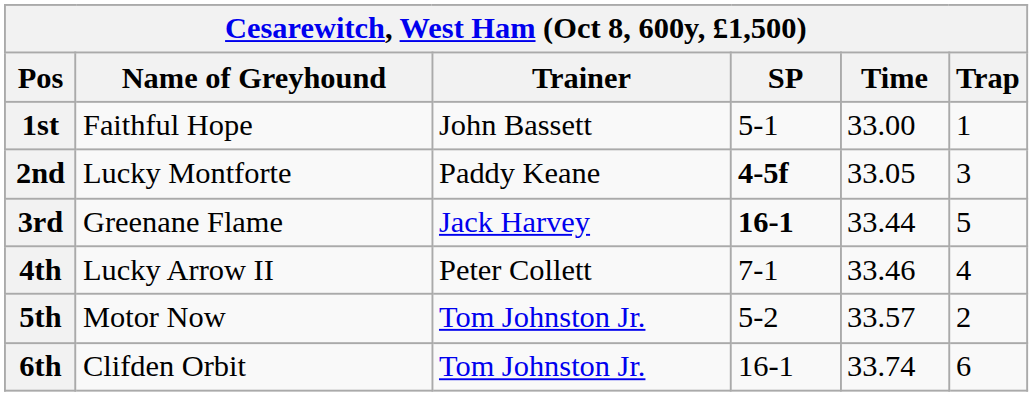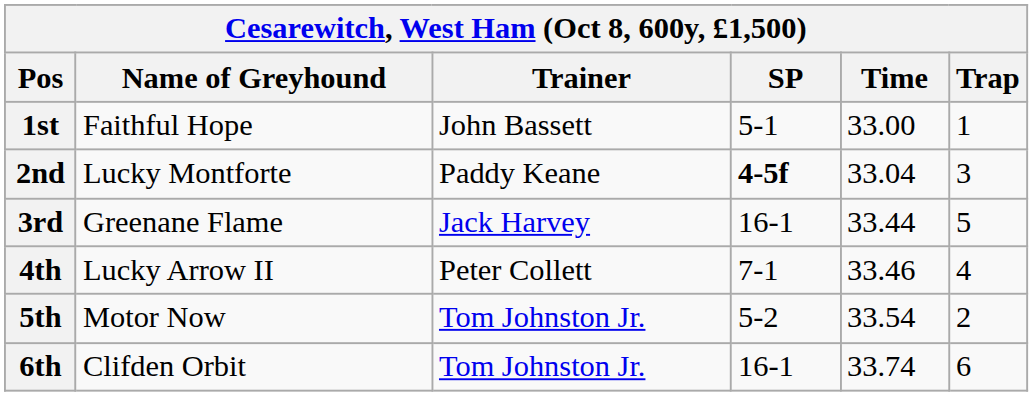2nd | Time: 33.05 -> 33.04
3rd | SP: bold -> normal
5th | Time: 33.57 -> 33.54
